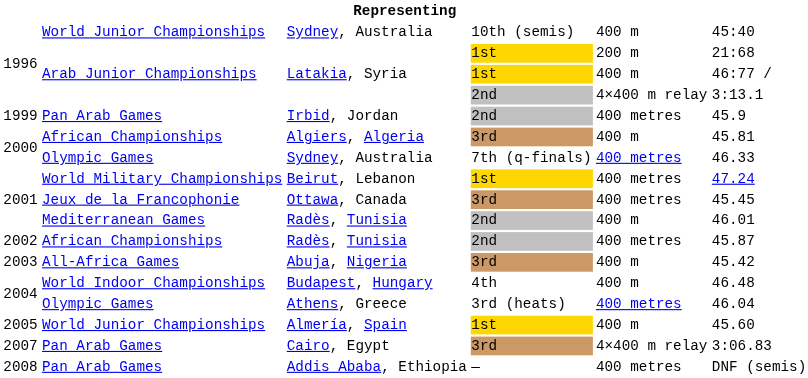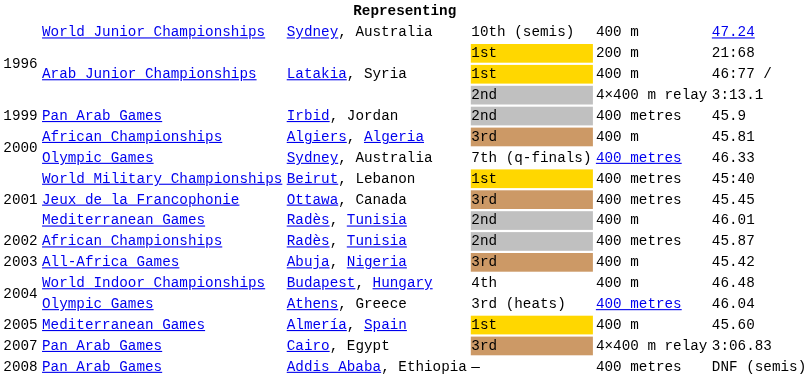1996 / Sydney, Australia | column 6: 45:40 -> 47.24
Beirut, Lebanon | column 6: 47.24 -> 45:40
Almería, Spain | column 2: World Junior Championships -> Mediterranean Games
